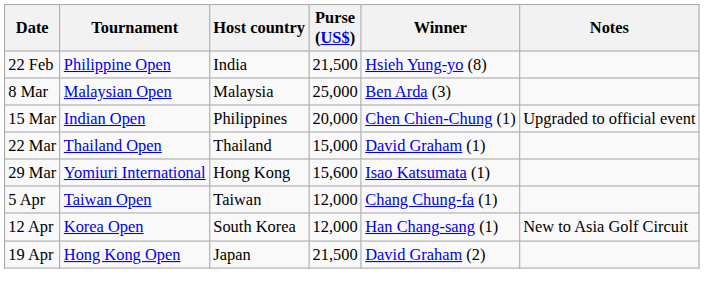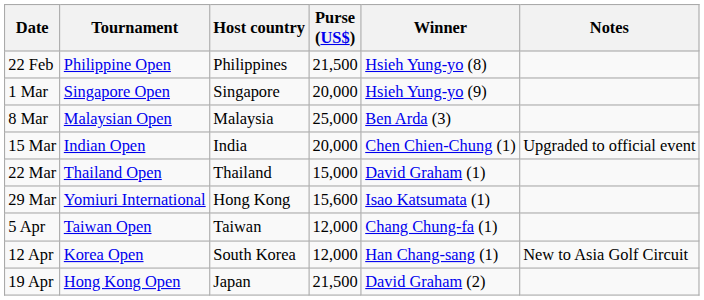22 Feb | Host country: India -> Philippines
+ row: 1 Mar | Singapore Open | Singapore | 20,000 | Hsieh Yung-yo (9)
15 Mar | Host country: Philippines -> India
